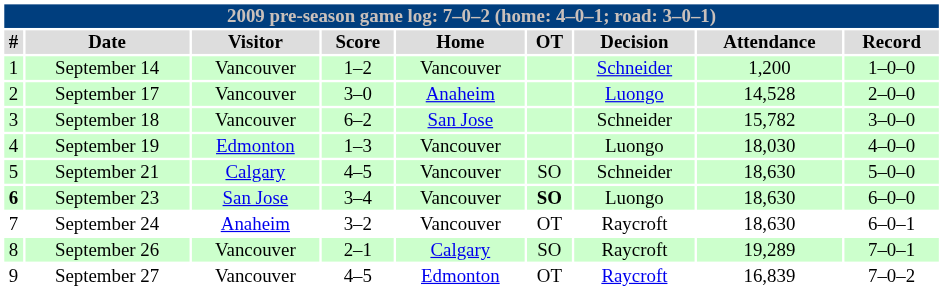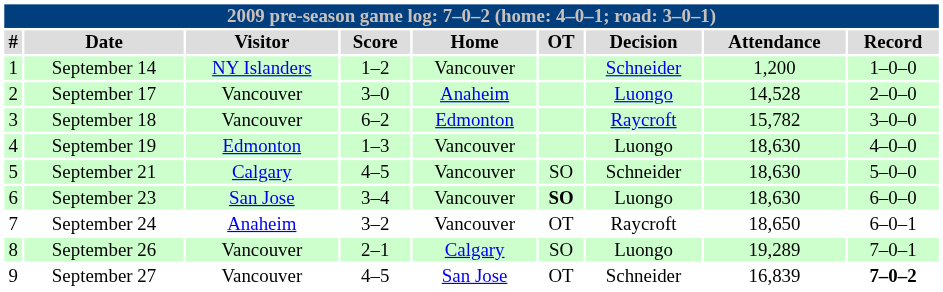September 14 | Visitor: Vancouver -> NY Islanders
September 18 | Home: San Jose -> Edmonton
September 18 | Decision: Schneider -> Raycroft
September 19 | Attendance: 18,030 -> 18,630
September 23 | #: bold -> normal
September 24 | Attendance: 18,630 -> 18,650
September 26 | Decision: Raycroft -> Luongo
September 27 | Home: Edmonton -> San Jose
September 27 | Decision: Raycroft -> Schneider
September 27 | Record: normal -> bold
